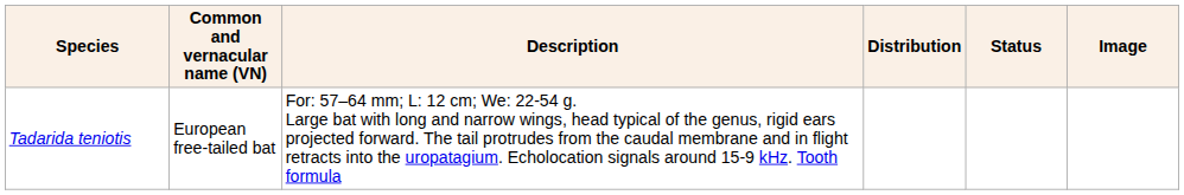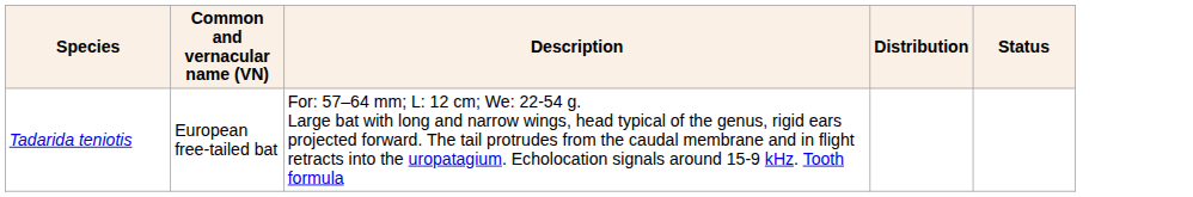- column: Image
